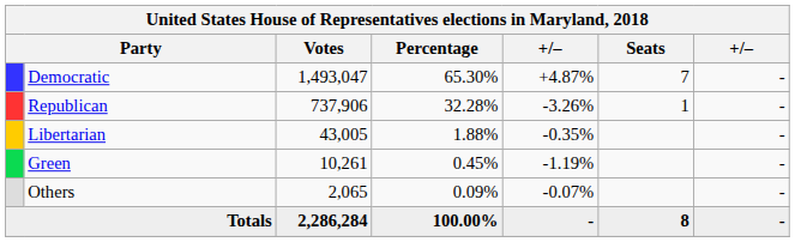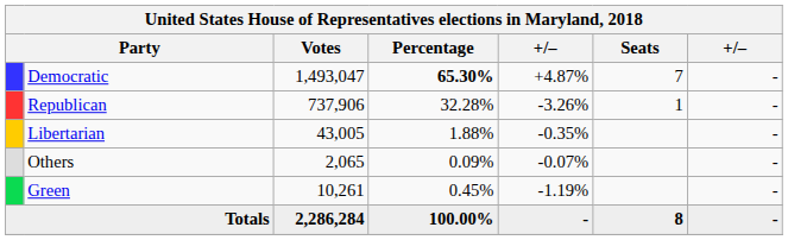Democratic | Percentage: normal -> bold
rows swapped: Green <-> Others
